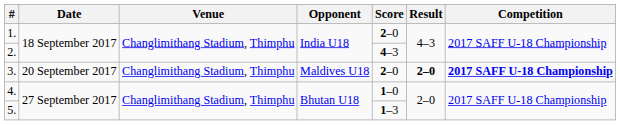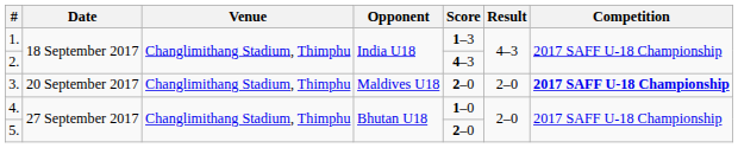1. | Score: 2–0 -> 1–3
3. | Result: bold -> normal
5. | Score: 1–3 -> 2–0
